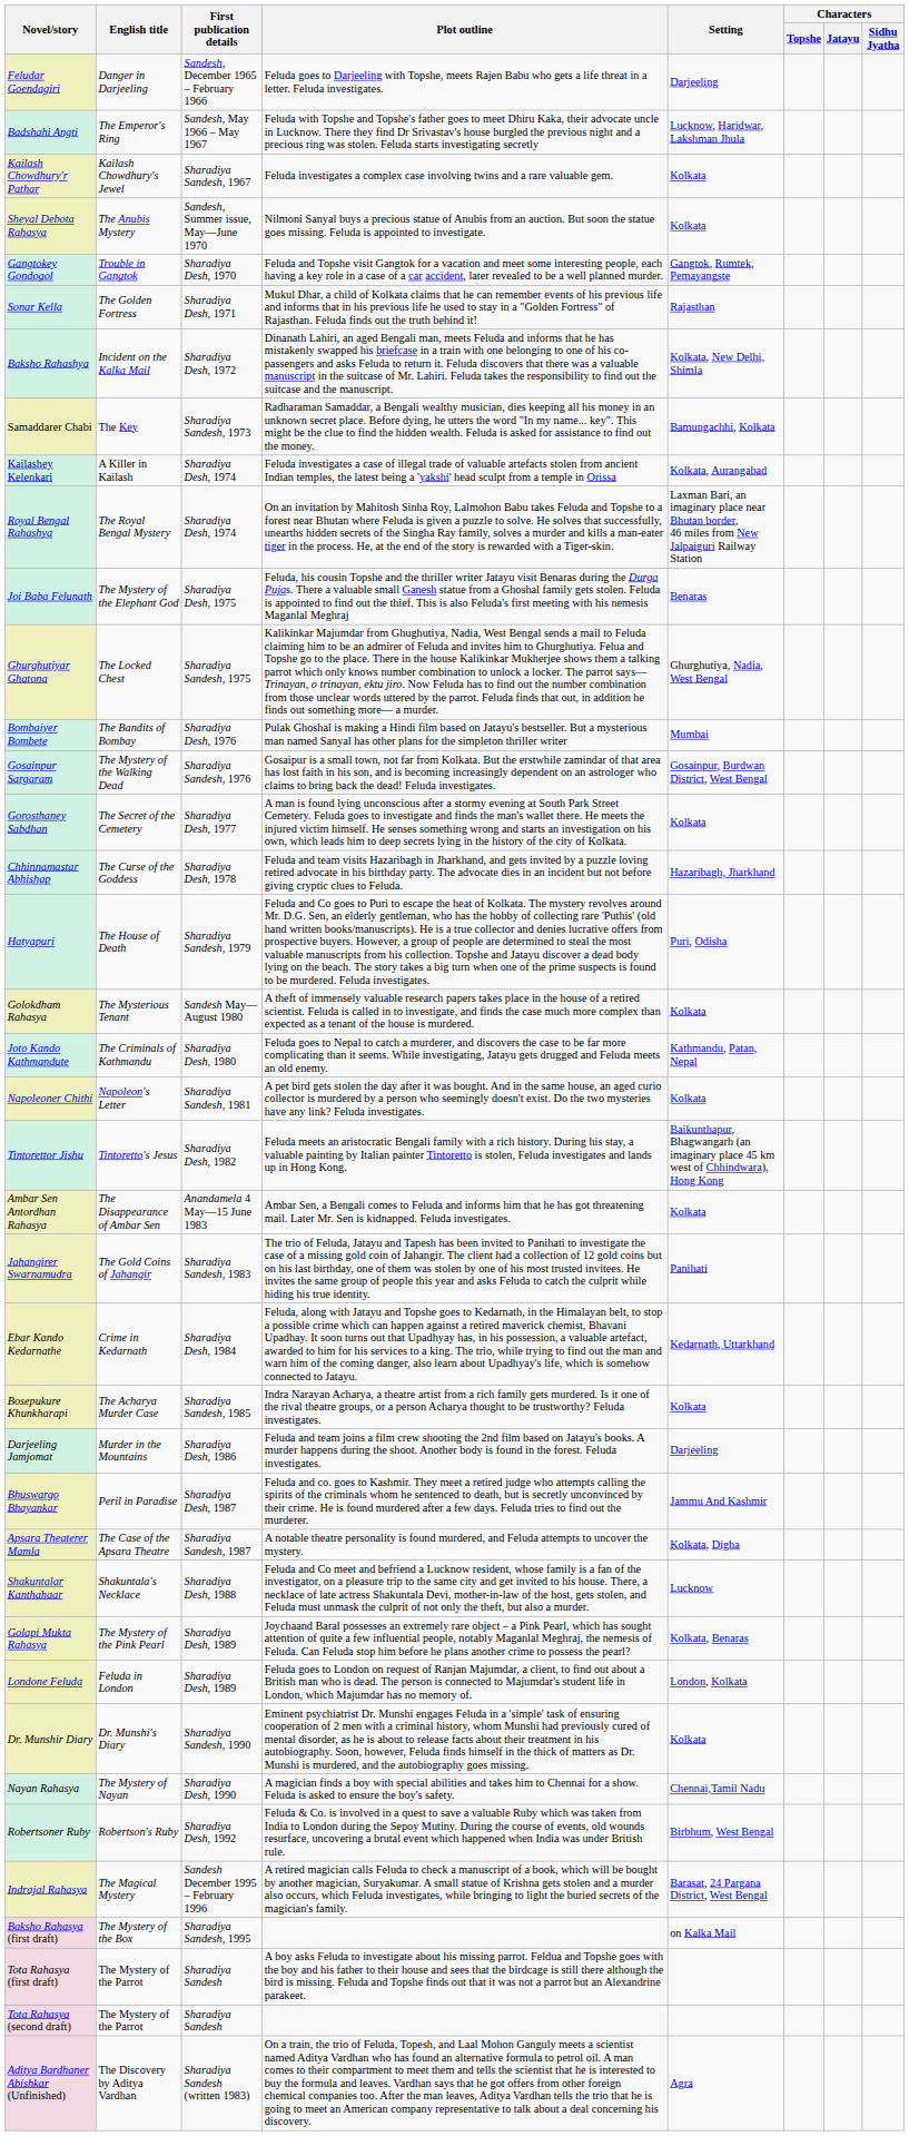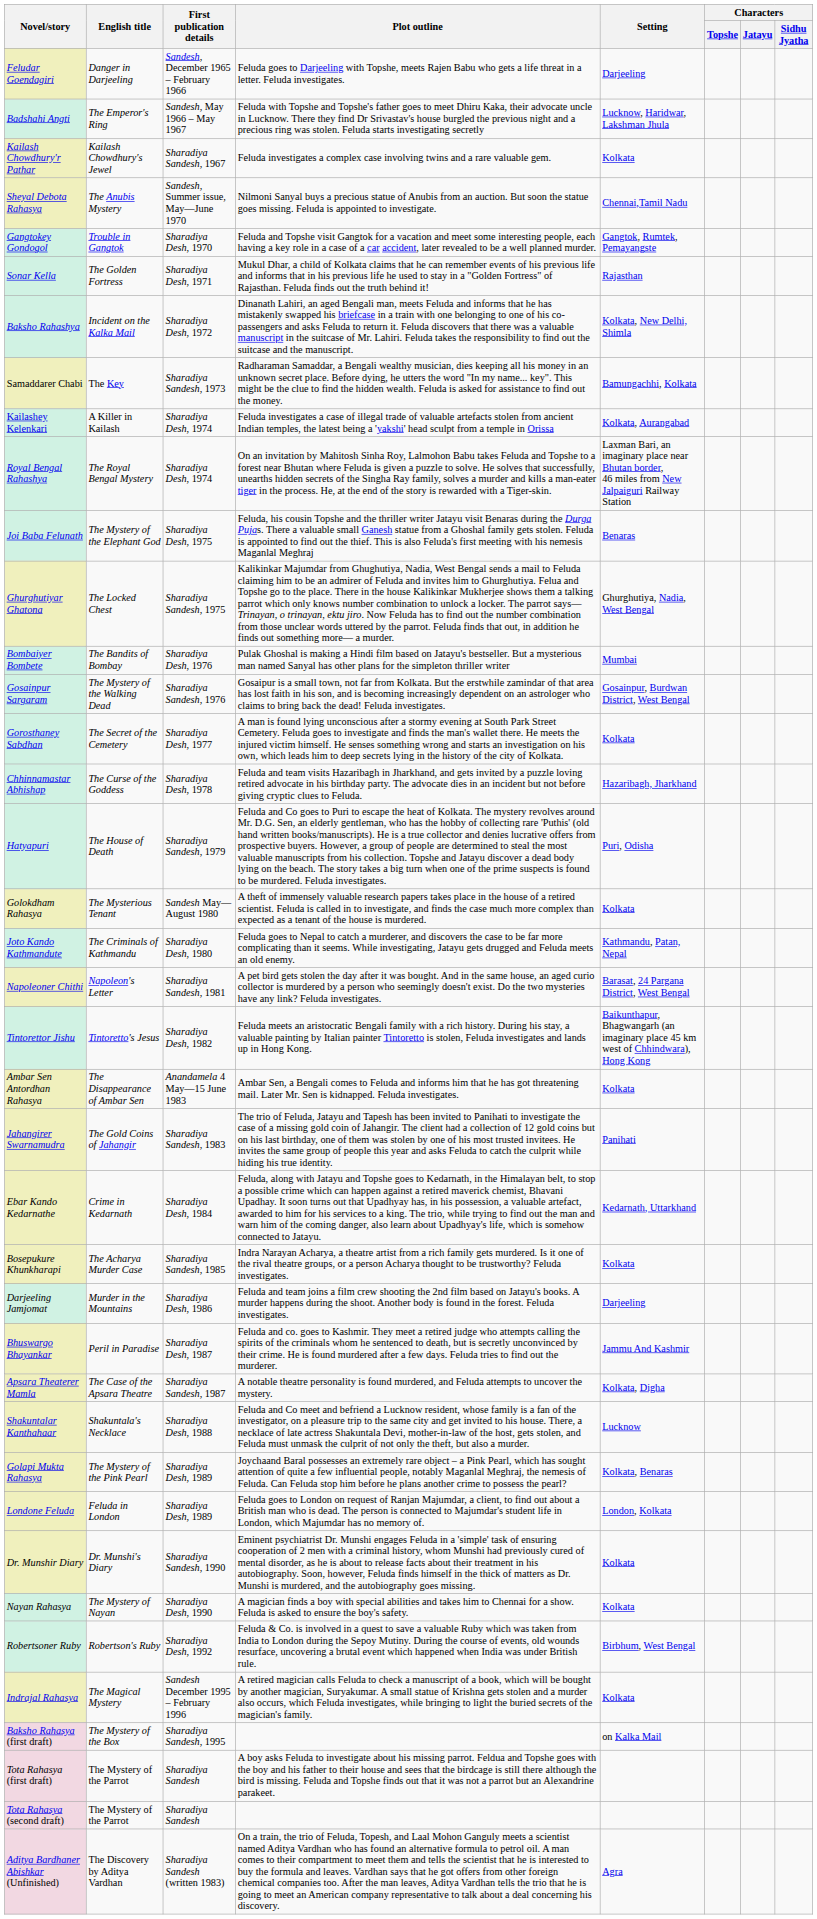Sheyal Debota Rahasya | Setting: Kolkata -> Chennai,Tamil Nadu
Napoleoner Chithi | Setting: Kolkata -> Barasat, 24 Pargana District, West Bengal
Nayan Rahasya | Setting: Chennai,Tamil Nadu -> Kolkata
Indrajal Rahasya | Setting: Barasat, 24 Pargana District, West Bengal -> Kolkata
